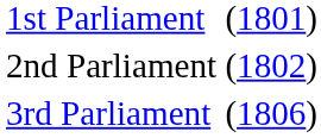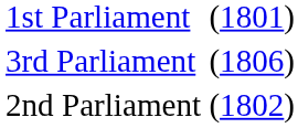rows swapped: 2nd Parliament <-> 3rd Parliament
